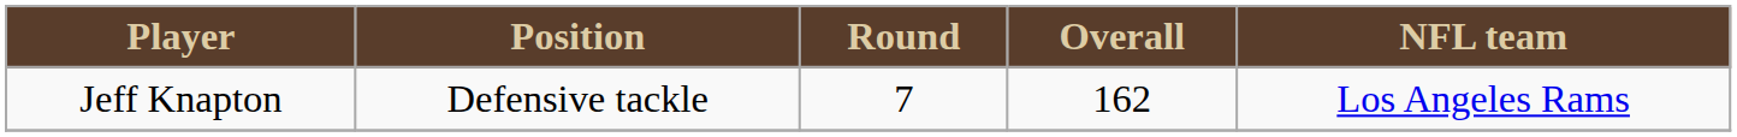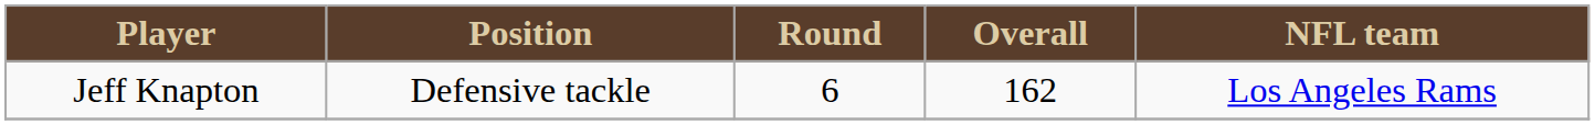Jeff Knapton | Round: 7 -> 6
